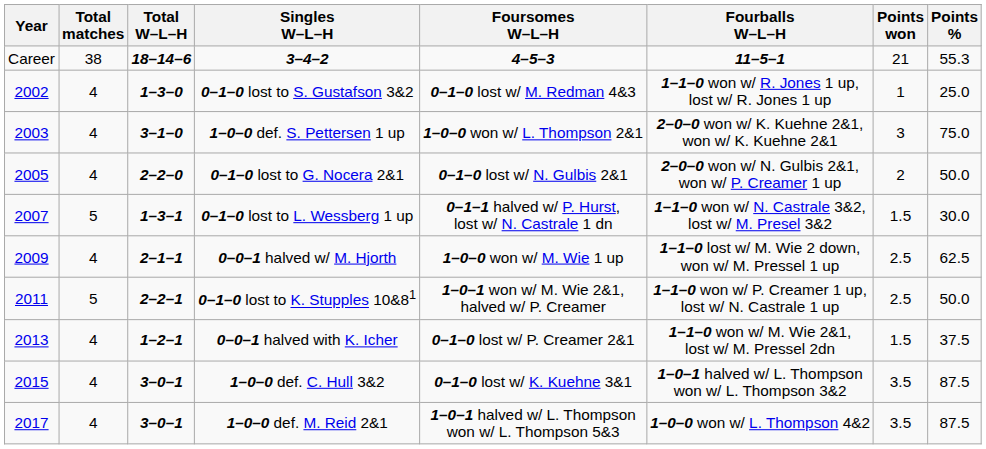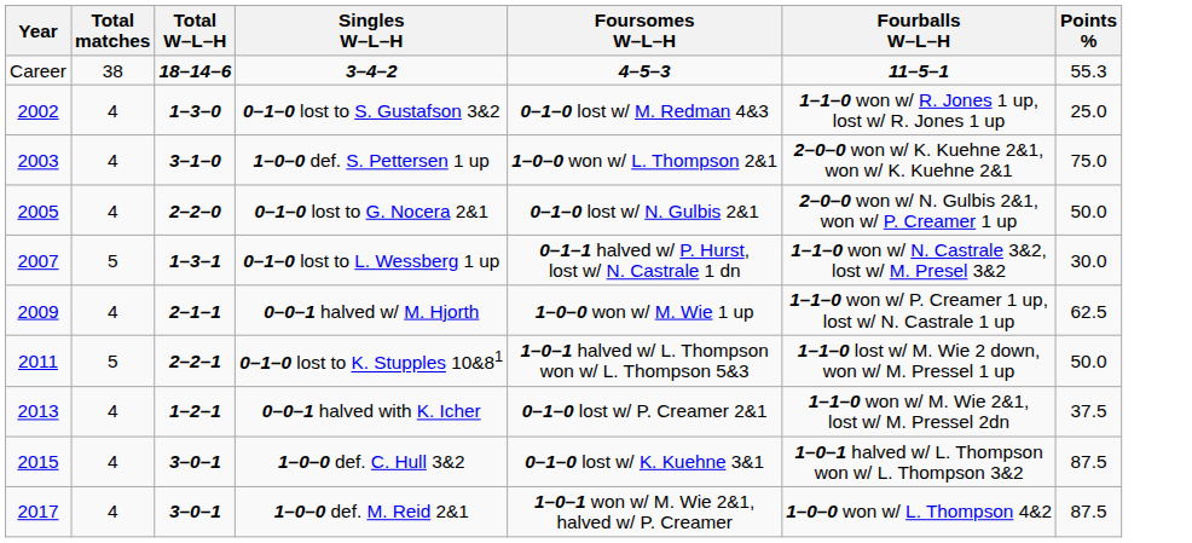- column: Points won | 21 | 1 | 3 | 2 | 1.5 | 2.5 | 2.5 | 1.5 | 3.5 | 3.5
0–0–1 halved w/ M. Hjorth | Fourballs W–L–H: 1–1–0 lost w/ M. Wie 2 down, won w/ M. Pressel 1 up -> 1–1–0 won w/ P. Creamer 1 up, lost w/ N. Castrale 1 up
0–1–0 lost to K. Stupples 10&81 | Foursomes W–L–H: 1–0–1 won w/ M. Wie 2&1, halved w/ P. Creamer -> 1–0–1 halved w/ L. Thompson won w/ L. Thompson 5&3
0–1–0 lost to K. Stupples 10&81 | Fourballs W–L–H: 1–1–0 won w/ P. Creamer 1 up, lost w/ N. Castrale 1 up -> 1–1–0 lost w/ M. Wie 2 down, won w/ M. Pressel 1 up
1–0–0 def. M. Reid 2&1 | Foursomes W–L–H: 1–0–1 halved w/ L. Thompson won w/ L. Thompson 5&3 -> 1–0–1 won w/ M. Wie 2&1, halved w/ P. Creamer
